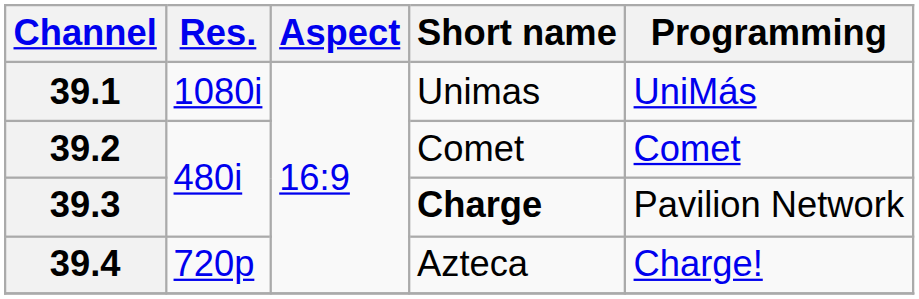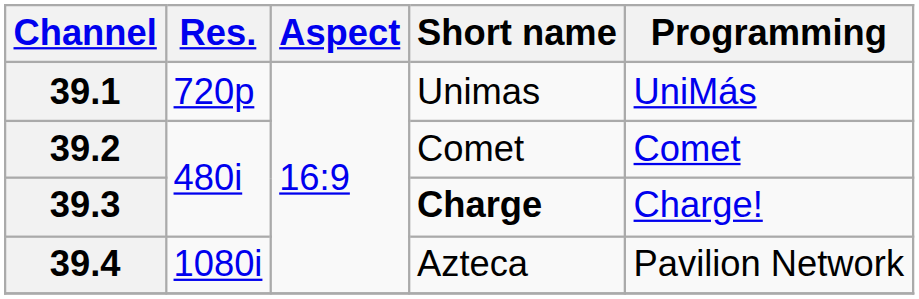39.1 | Res.: 1080i -> 720p
39.3 | Programming: Pavilion Network -> Charge!
39.4 | Res.: 720p -> 1080i
39.4 | Programming: Charge! -> Pavilion Network
